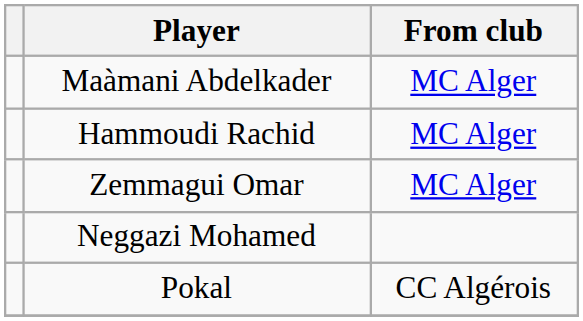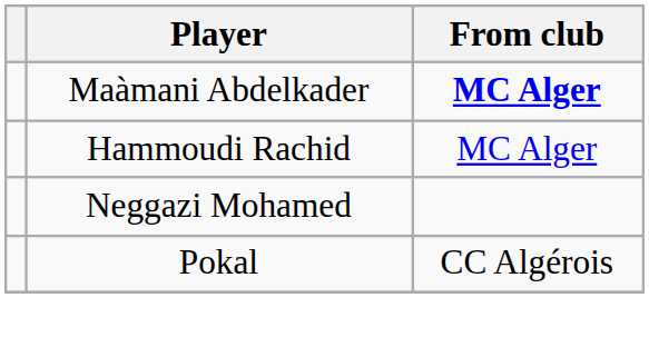Maàmani Abdelkader | From club: normal -> bold
- row: Zemmagui Omar | MC Alger
